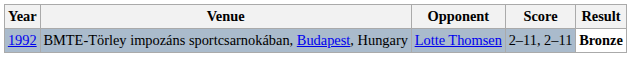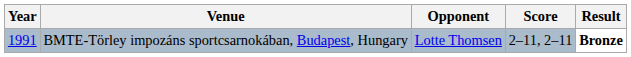BMTE-Törley impozáns sportcsarnokában, Budapest, Hungary | Year: 1992 -> 1991
